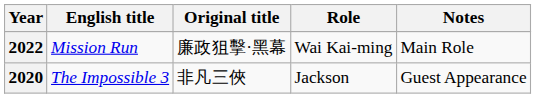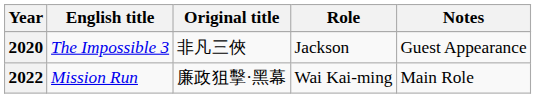rows swapped: 2020 <-> 2022
